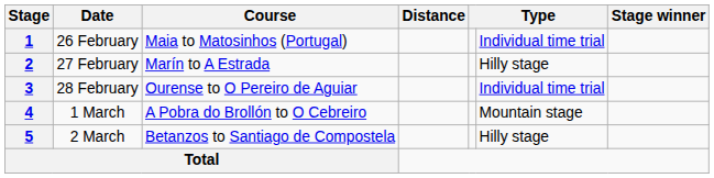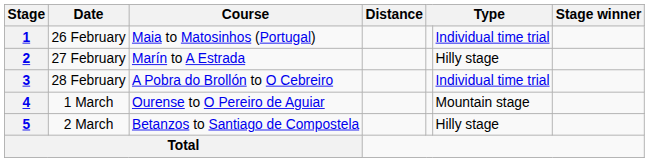3 | Course: Ourense to O Pereiro de Aguiar -> A Pobra do Brollón to O Cebreiro
4 | Course: A Pobra do Brollón to O Cebreiro -> Ourense to O Pereiro de Aguiar
